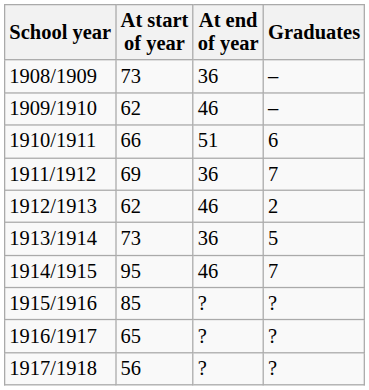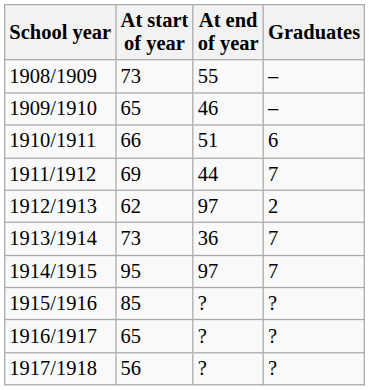1908/1909 | At end of year: 36 -> 55
1909/1910 | At start of year: 62 -> 65
1911/1912 | At end of year: 36 -> 44
1912/1913 | At end of year: 46 -> 97
1913/1914 | Graduates: 5 -> 7
1914/1915 | At end of year: 46 -> 97
